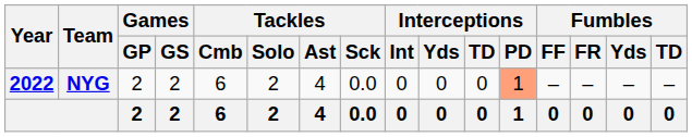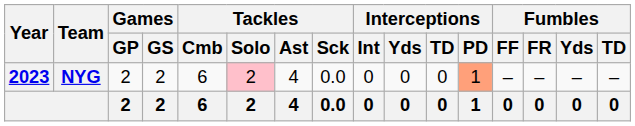NYG | Year: 2022 -> 2023
NYG | Tackles / Solo: no background -> pink background
